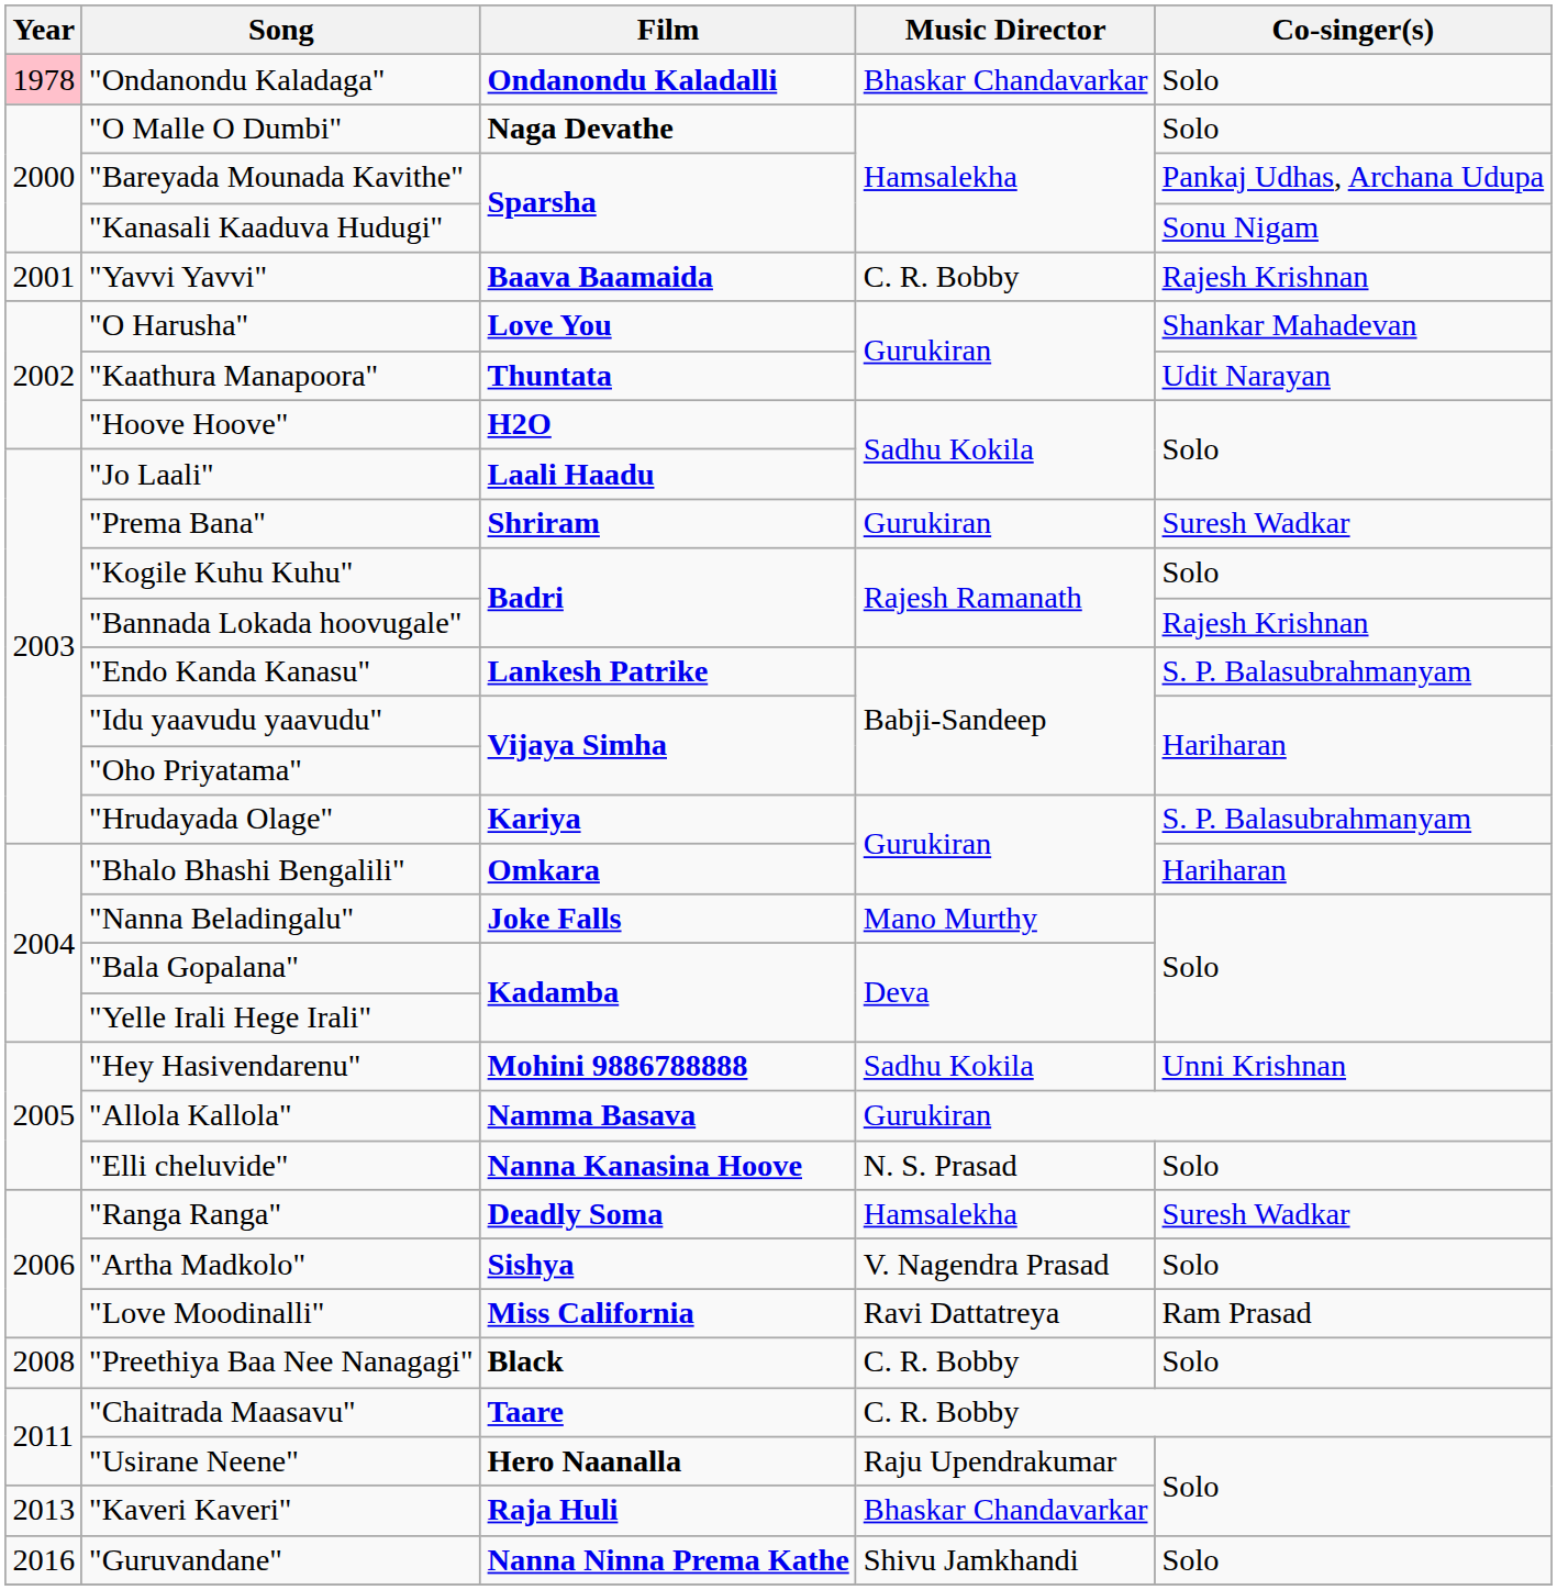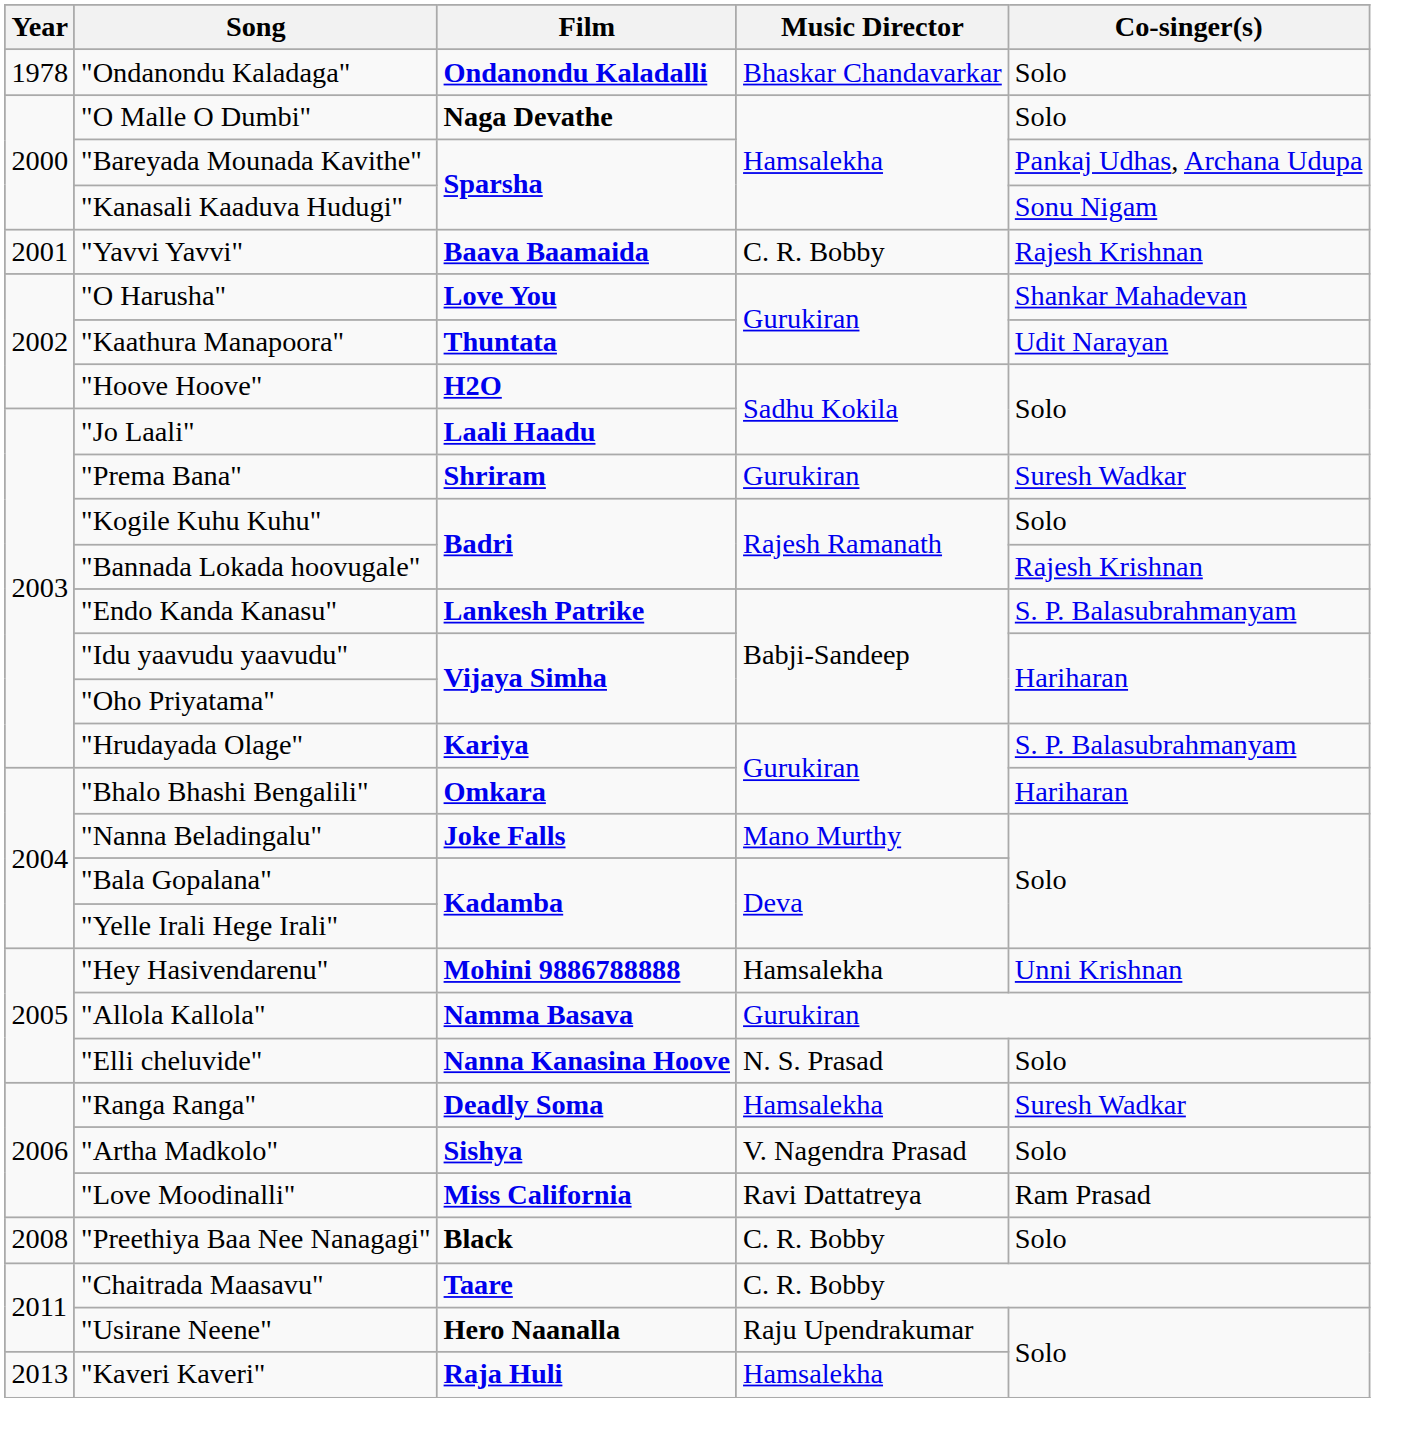"Ondanondu Kaladaga" | Year: pink background -> no background
"Hey Hasivendarenu" | Music Director: Sadhu Kokila -> Hamsalekha
"Kaveri Kaveri" | Music Director: Bhaskar Chandavarkar -> Hamsalekha
- row: 2016 | "Guruvandane" | Nanna Ninna Prema Kathe | Shivu Jamkhandi | Solo
